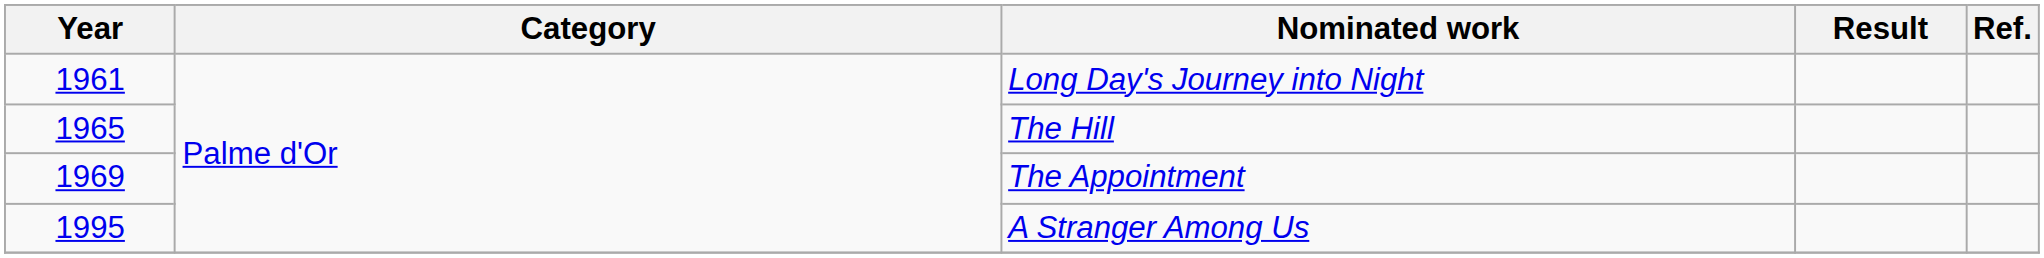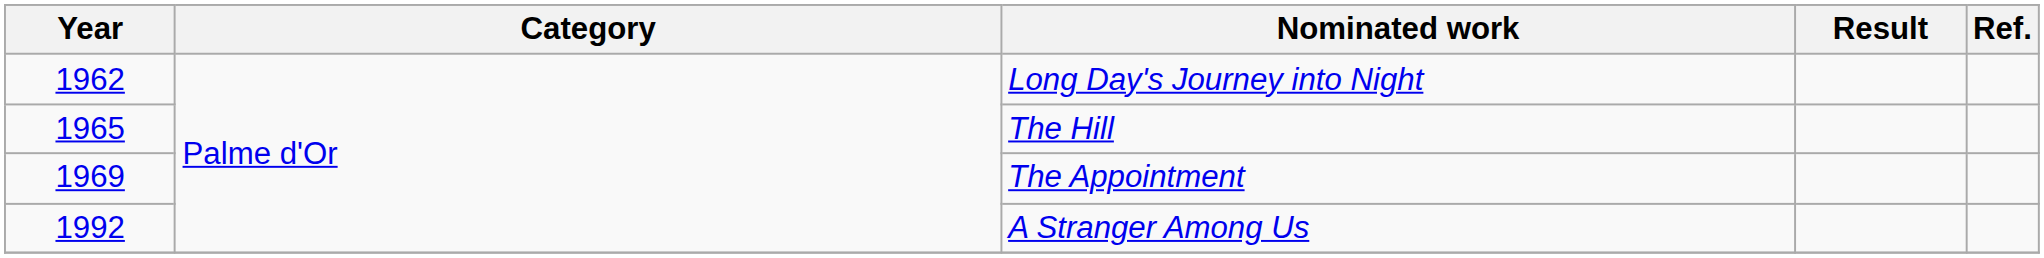Long Day's Journey into Night | Year: 1961 -> 1962
A Stranger Among Us | Year: 1995 -> 1992
